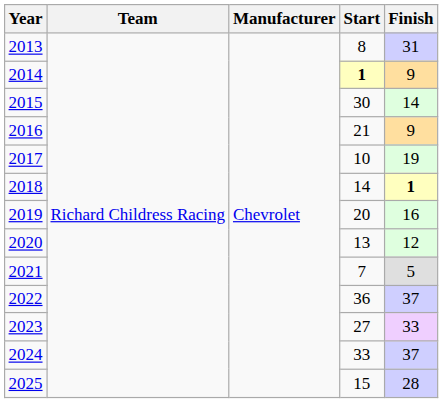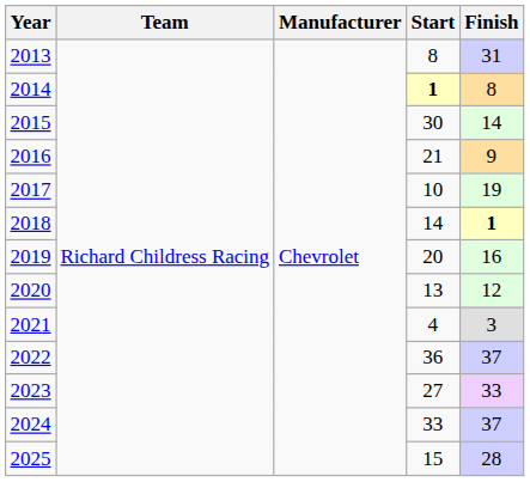2014 | Finish: 9 -> 8
2021 | Start: 7 -> 4
2021 | Finish: 5 -> 3
